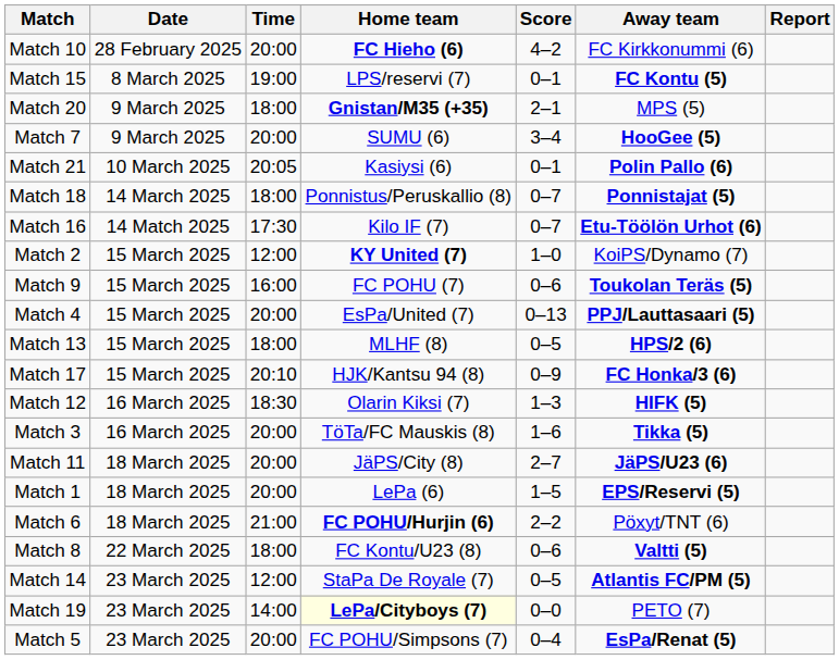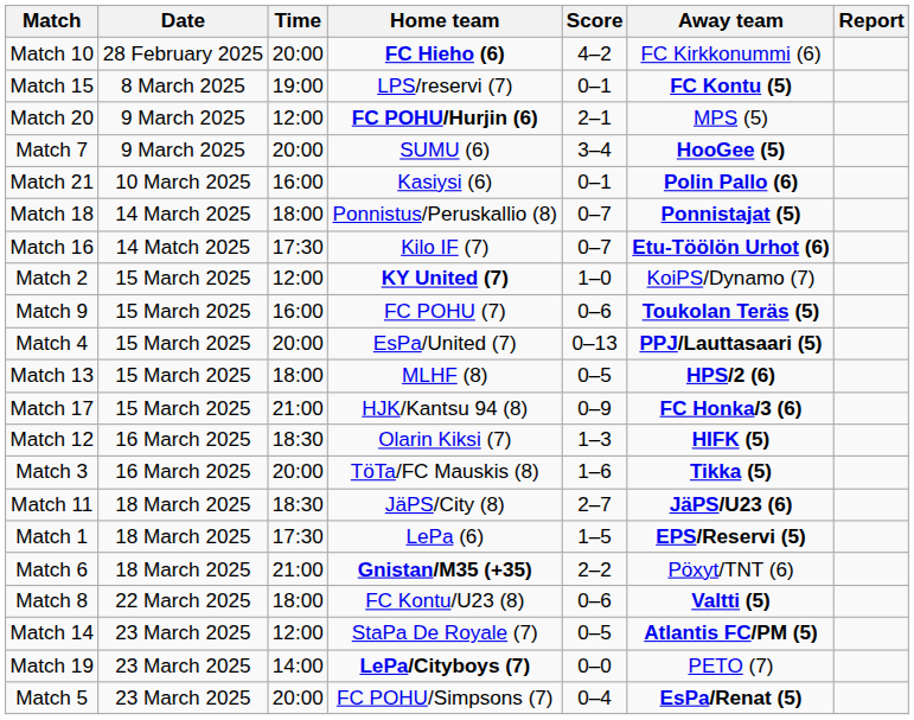Match 20 | Time: 18:00 -> 12:00
Match 20 | Home team: Gnistan/M35 (+35) -> FC POHU/Hurjin (6)
Match 21 | Time: 20:05 -> 16:00
Match 17 | Time: 20:10 -> 21:00
Match 11 | Time: 20:00 -> 18:30
Match 1 | Time: 20:00 -> 17:30
Match 6 | Home team: FC POHU/Hurjin (6) -> Gnistan/M35 (+35)
Match 19 | Home team: lightyellow background -> no background
